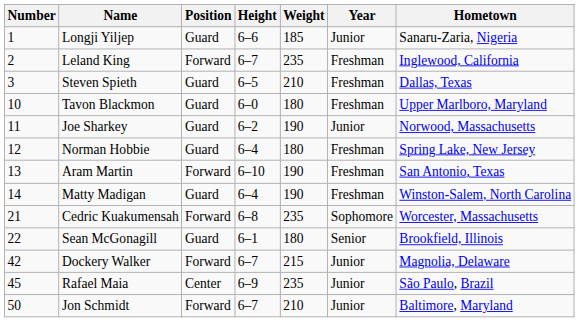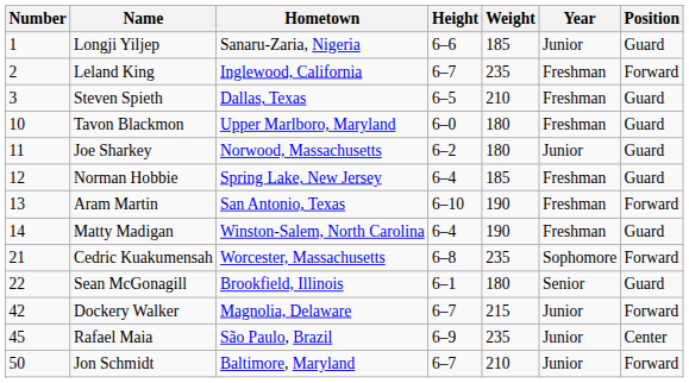columns swapped: Position <-> Hometown
Joe Sharkey | Weight: 190 -> 180
Norman Hobbie | Weight: 180 -> 185
